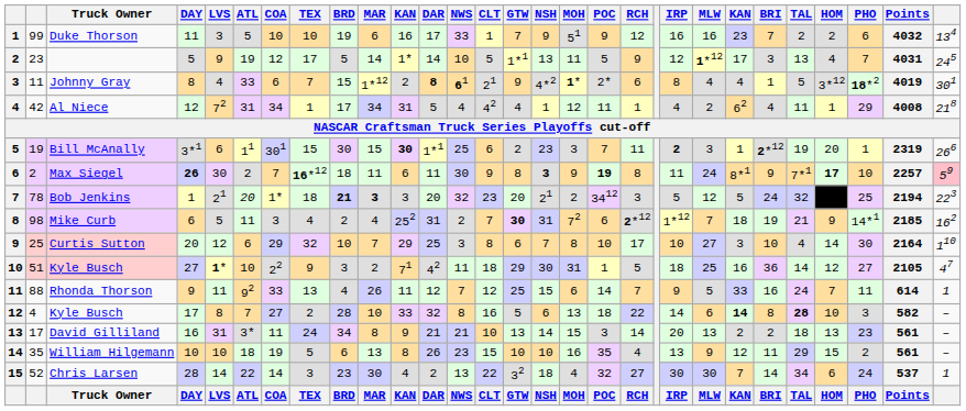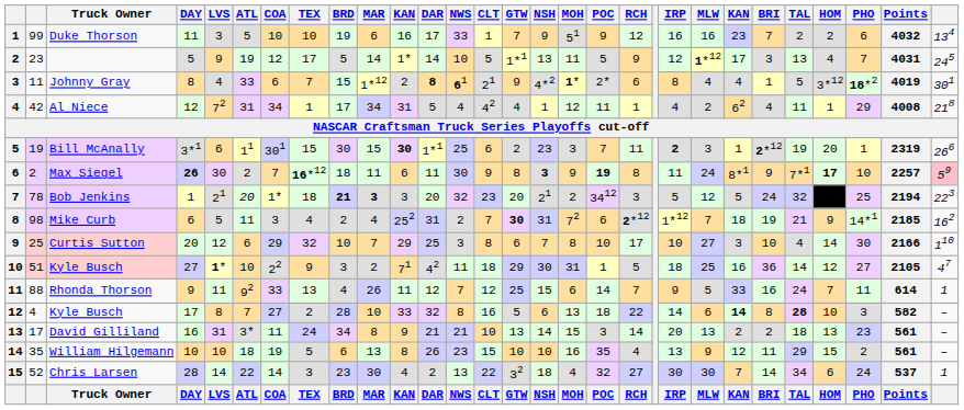Curtis Sutton | Points: 2164 -> 2166
